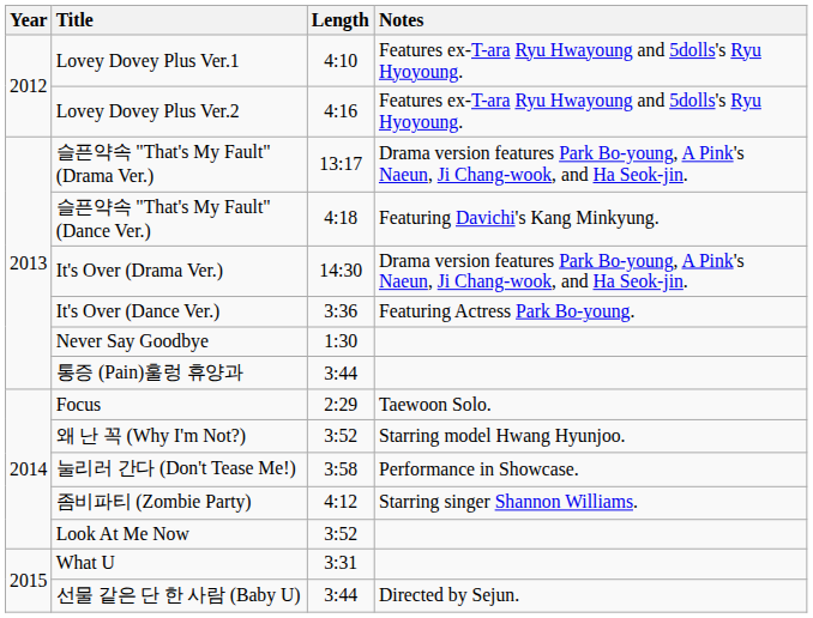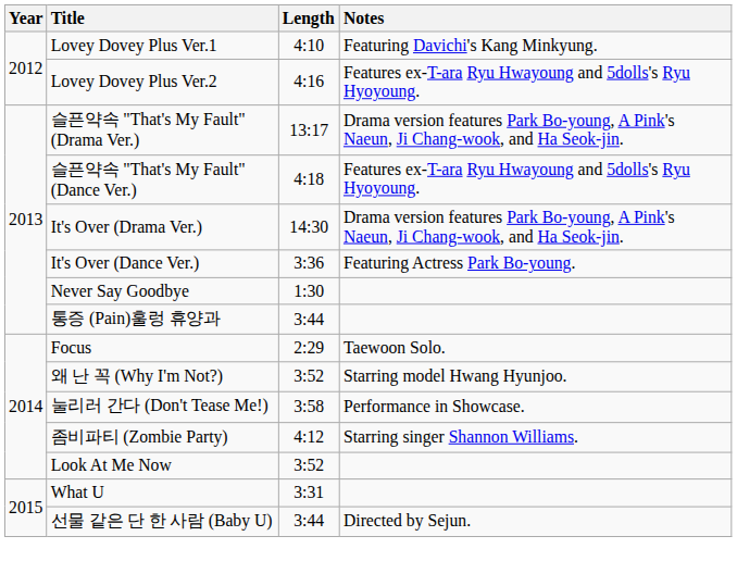Lovey Dovey Plus Ver.1 | Notes: Features ex-T-ara Ryu Hwayoung and 5dolls's Ryu Hyoyoung. -> Featuring Davichi's Kang Minkyung.
슬픈약속 "That's My Fault" (Dance Ver.) | Notes: Featuring Davichi's Kang Minkyung. -> Features ex-T-ara Ryu Hwayoung and 5dolls's Ryu Hyoyoung.
